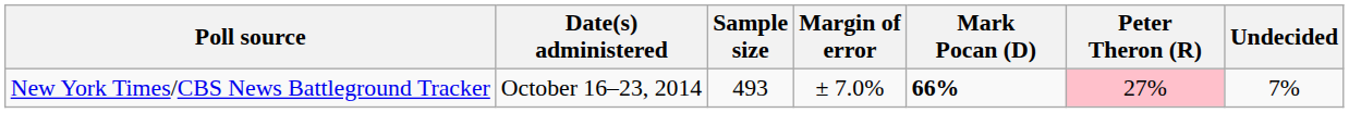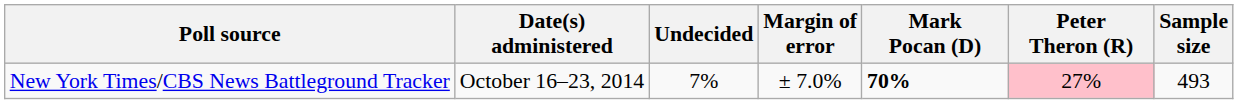columns swapped: Sample size <-> Undecided
New York Times/CBS News Battleground Tracker | Mark Pocan (D): 66% -> 70%
